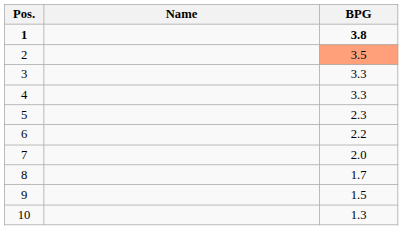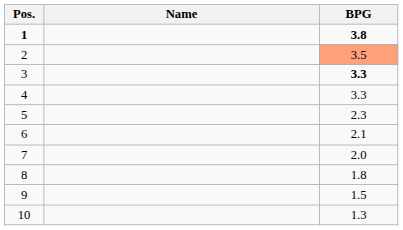3 | BPG: normal -> bold
6 | BPG: 2.2 -> 2.1
8 | BPG: 1.7 -> 1.8
